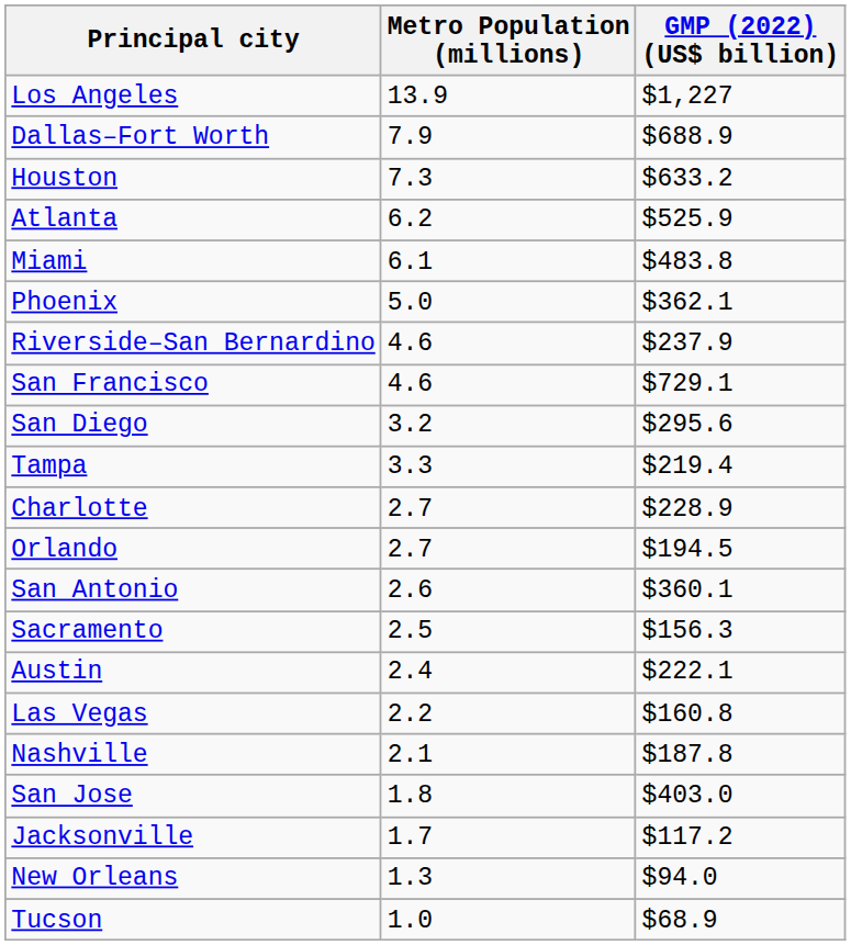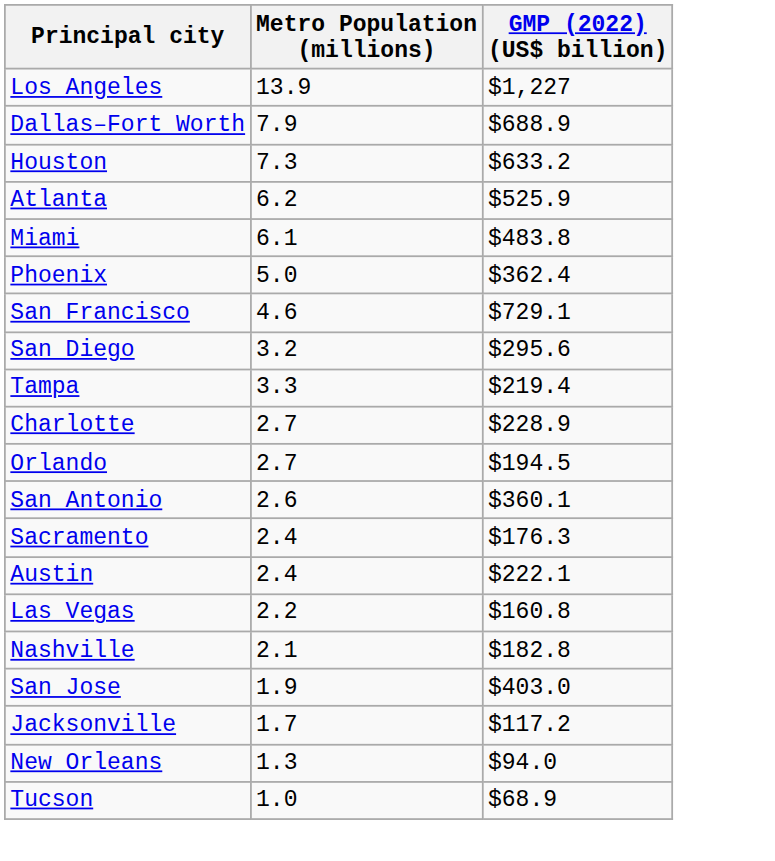Phoenix | GMP (2022) (US$ billion): $362.1 -> $362.4
- row: Riverside–San Bernardino | 4.6 | $237.9
Sacramento | Metro Population (millions): 2.5 -> 2.4
Sacramento | GMP (2022) (US$ billion): $156.3 -> $176.3
Nashville | GMP (2022) (US$ billion): $187.8 -> $182.8
San Jose | Metro Population (millions): 1.8 -> 1.9
